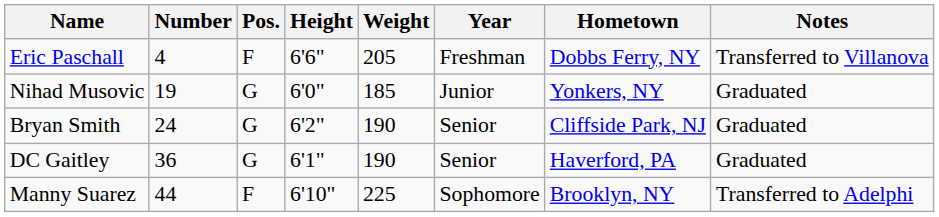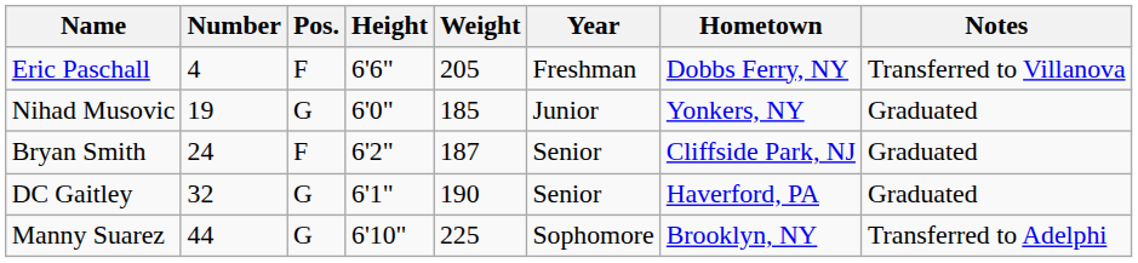Bryan Smith | Pos.: G -> F
Bryan Smith | Weight: 190 -> 187
DC Gaitley | Number: 36 -> 32
Manny Suarez | Pos.: F -> G
